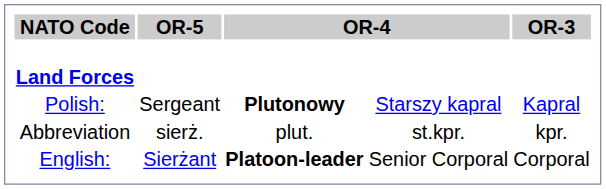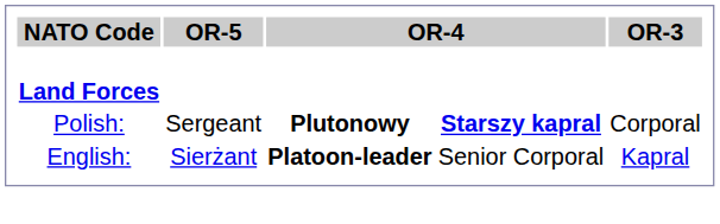Polish: | column 4: normal -> bold
Polish: | OR-3: Kapral -> Corporal
- row: Abbreviation | sierż. | plut. | st.kpr. | kpr.
English: | OR-3: Corporal -> Kapral
